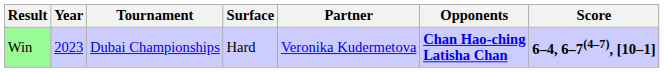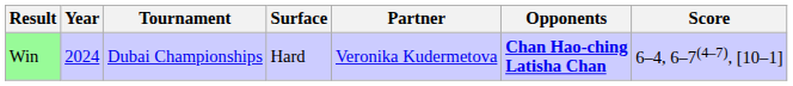Win | Year: 2023 -> 2024
Win | Score: bold -> normal
